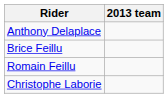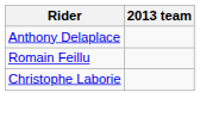- row: Brice Feillu
